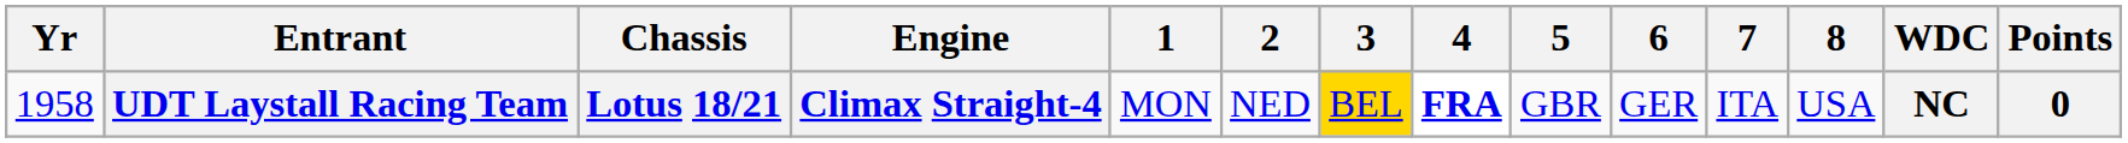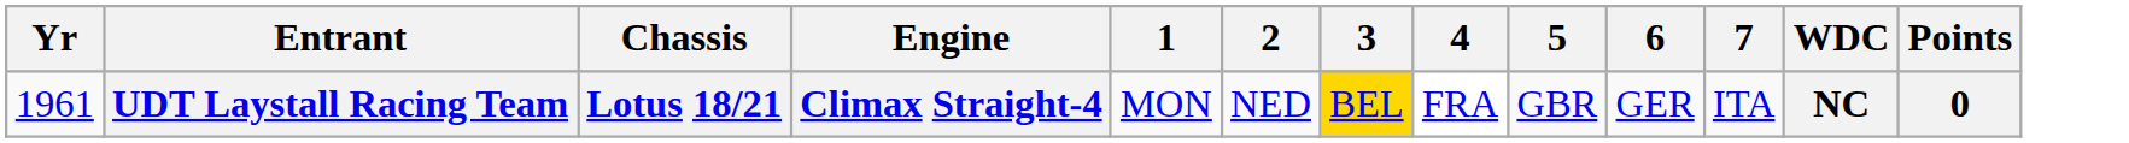- column: 8 | USA
UDT Laystall Racing Team | Yr: 1958 -> 1961
UDT Laystall Racing Team | 4: bold -> normal
